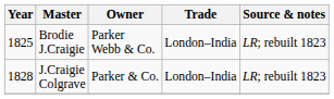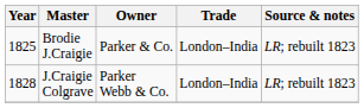Brodie J.Craigie | Owner: Parker Webb & Co. -> Parker & Co.
J.Craigie Colgrave | Owner: Parker & Co. -> Parker Webb & Co.
